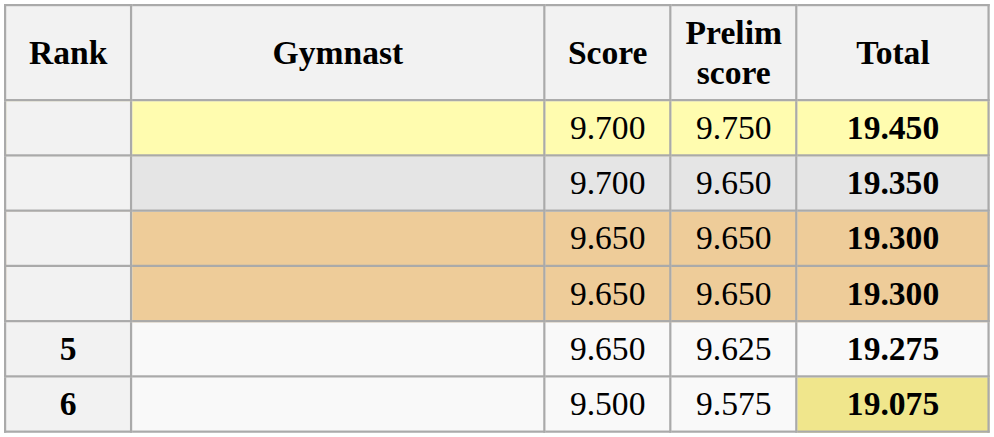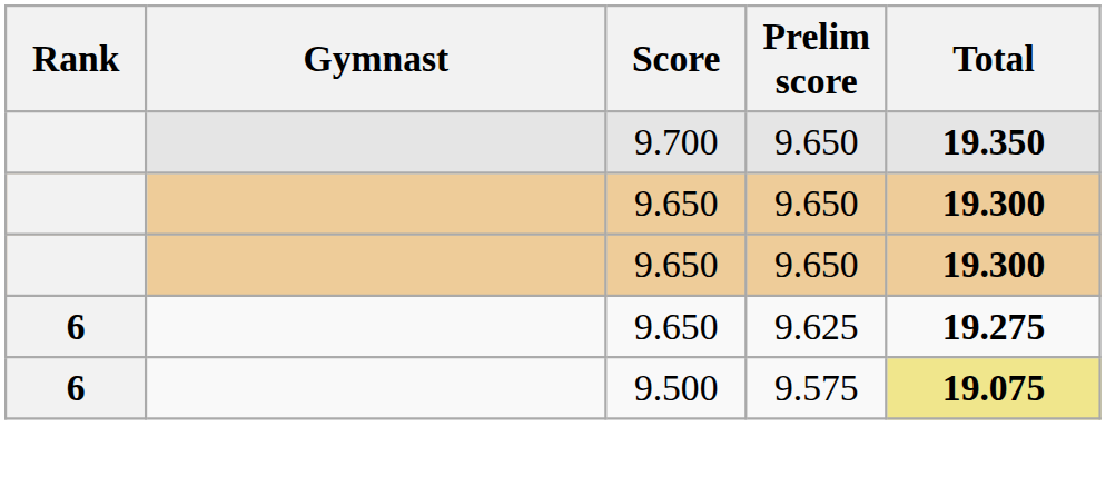- row: 9.700 | 9.750 | 19.450
9.625 | Rank: 5 -> 6
